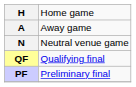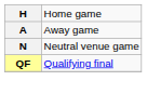- row: PF | Preliminary final
